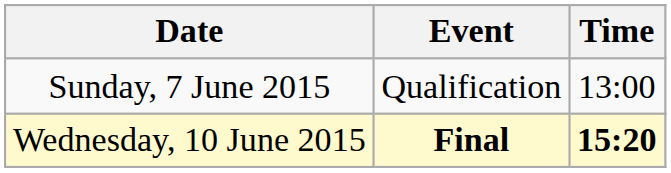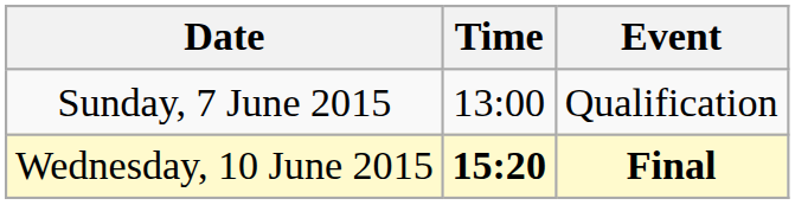columns swapped: Time <-> Event
